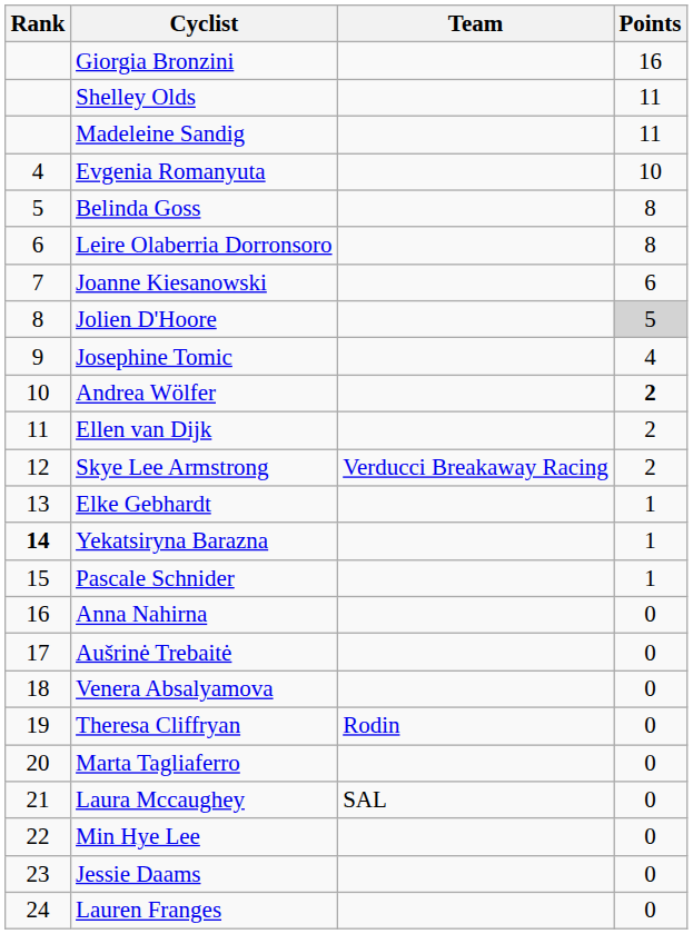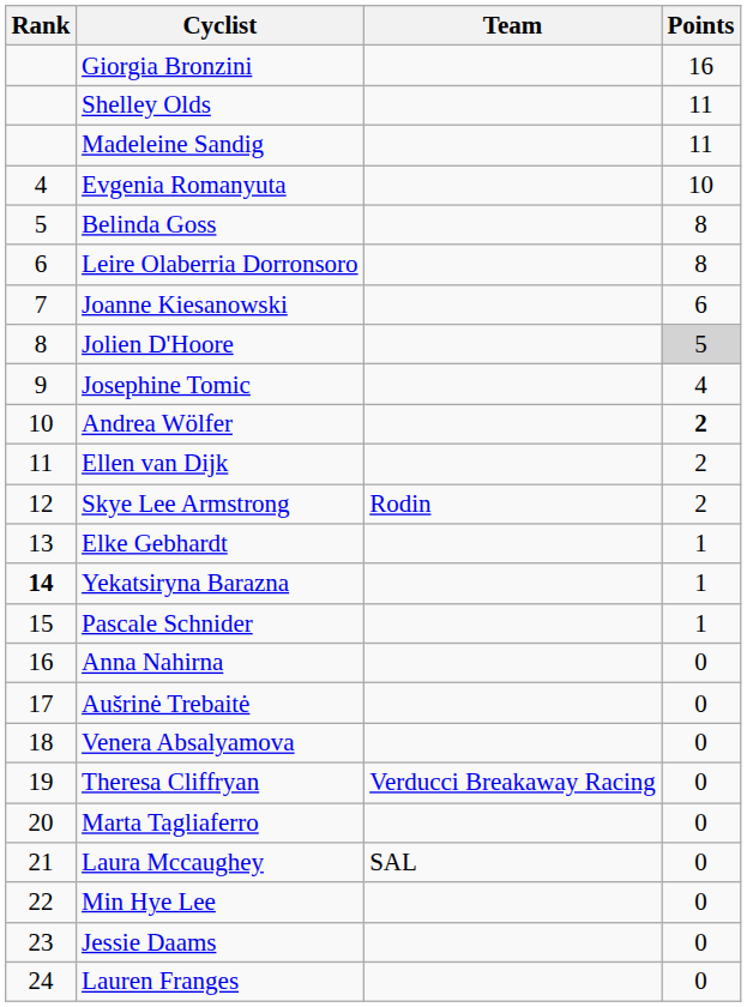Skye Lee Armstrong | Team: Verducci Breakaway Racing -> Rodin
Theresa Cliffryan | Team: Rodin -> Verducci Breakaway Racing
